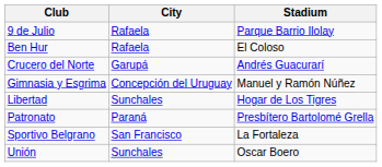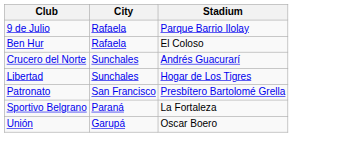Crucero del Norte | City: Garupá -> Sunchales
- row: Gimnasia y Esgrima | Concepción del Uruguay | Manuel y Ramón Núñez
Patronato | City: Paraná -> San Francisco
Sportivo Belgrano | City: San Francisco -> Paraná
Unión | City: Sunchales -> Garupá
